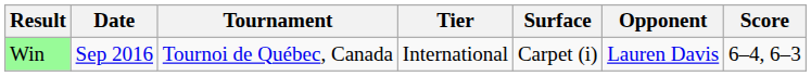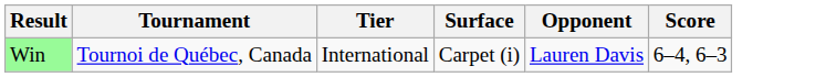- column: Date | Sep 2016
